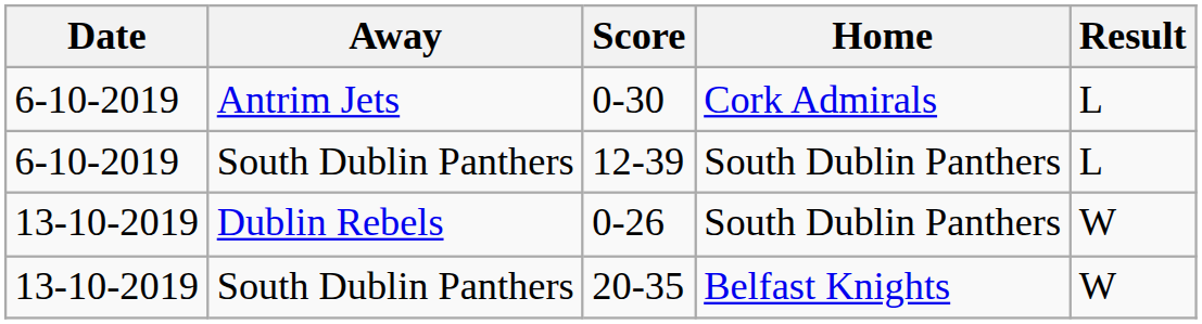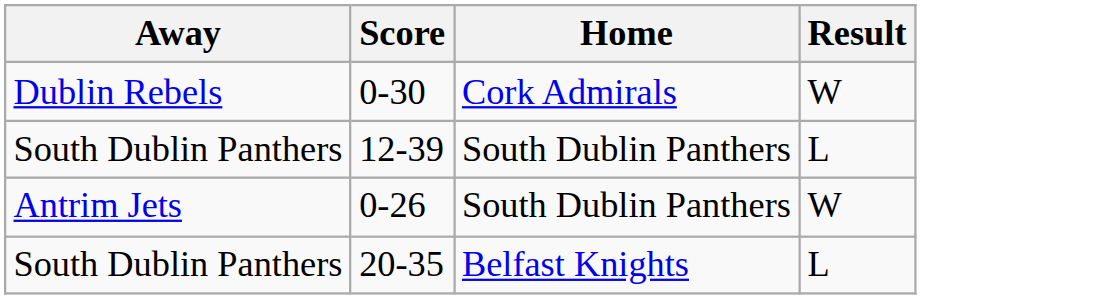- column: Date | 6-10-2019 | 6-10-2019 | 13-10-2019 | 13-10-2019
0-30 | Away: Antrim Jets -> Dublin Rebels
0-30 | Result: L -> W
0-26 | Away: Dublin Rebels -> Antrim Jets
20-35 | Result: W -> L
